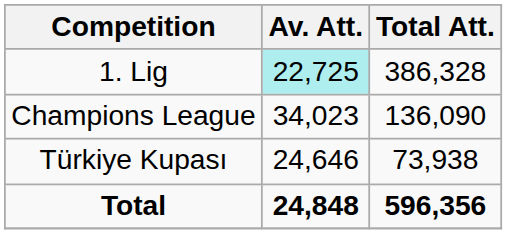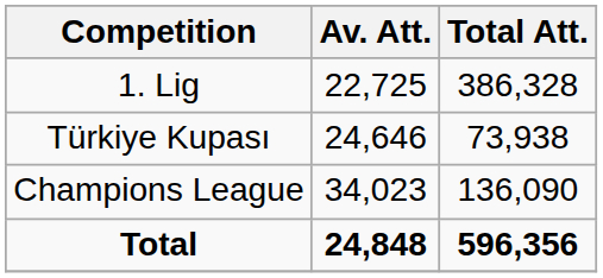1. Lig | Av. Att.: paleturquoise background -> no background
rows swapped: Türkiye Kupası <-> Champions League
